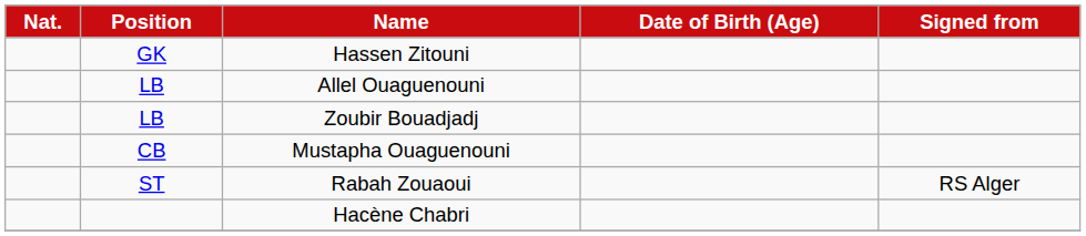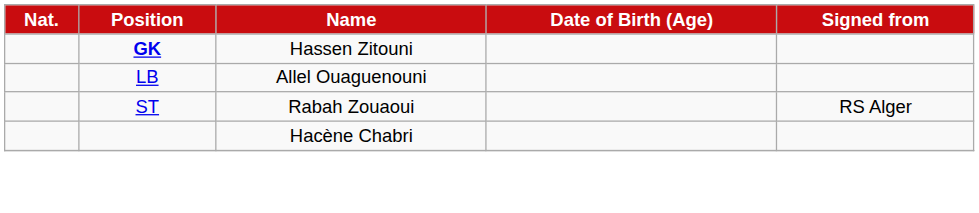Hassen Zitouni | Position: normal -> bold
- row: LB | Zoubir Bouadjadj
- row: CB | Mustapha Ouaguenouni
